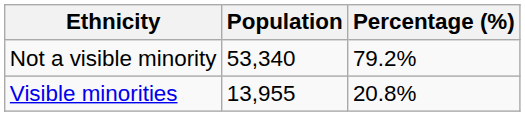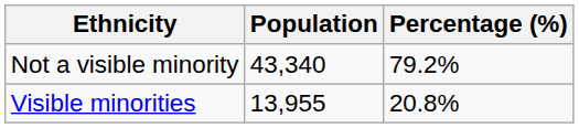Not a visible minority | Population: 53,340 -> 43,340
